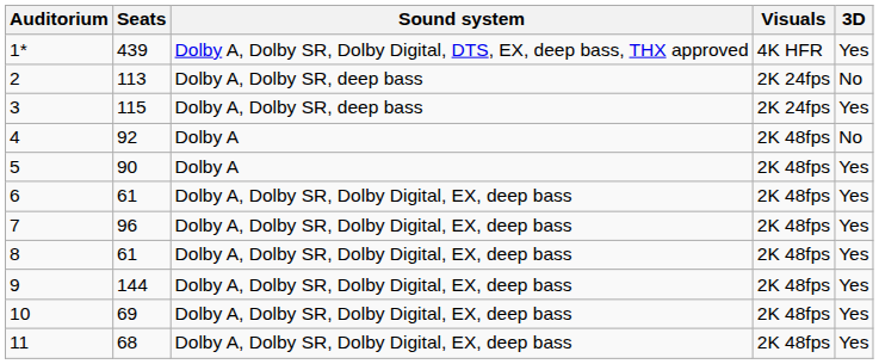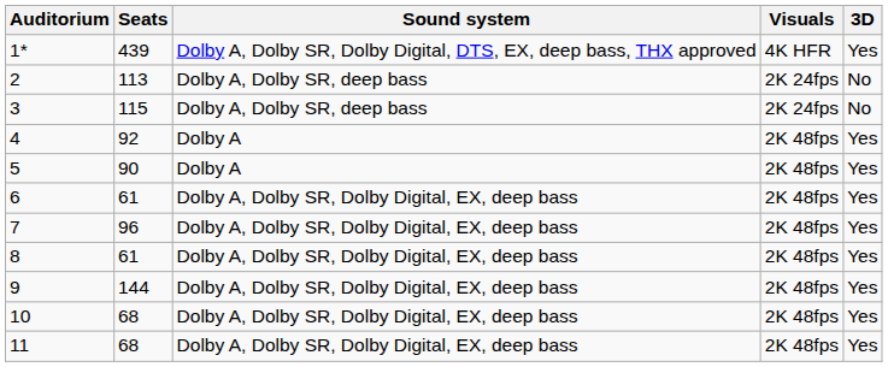3 | 3D: Yes -> No
4 | 3D: No -> Yes
10 | Seats: 69 -> 68
